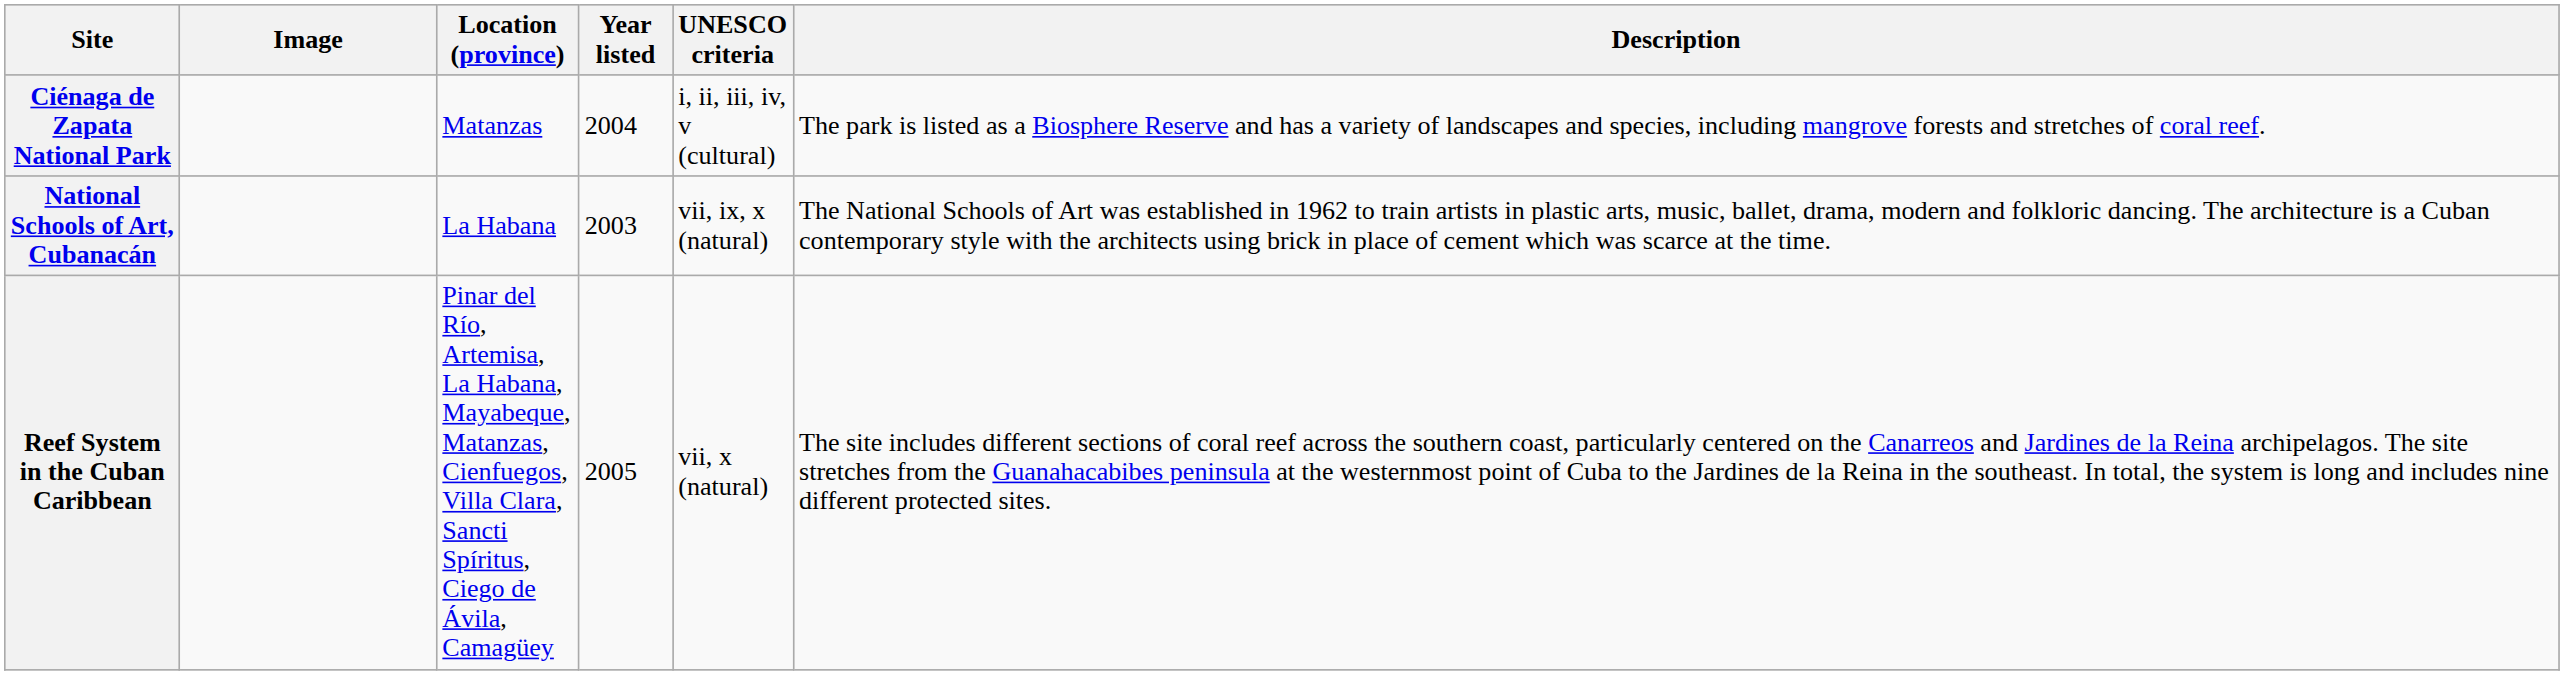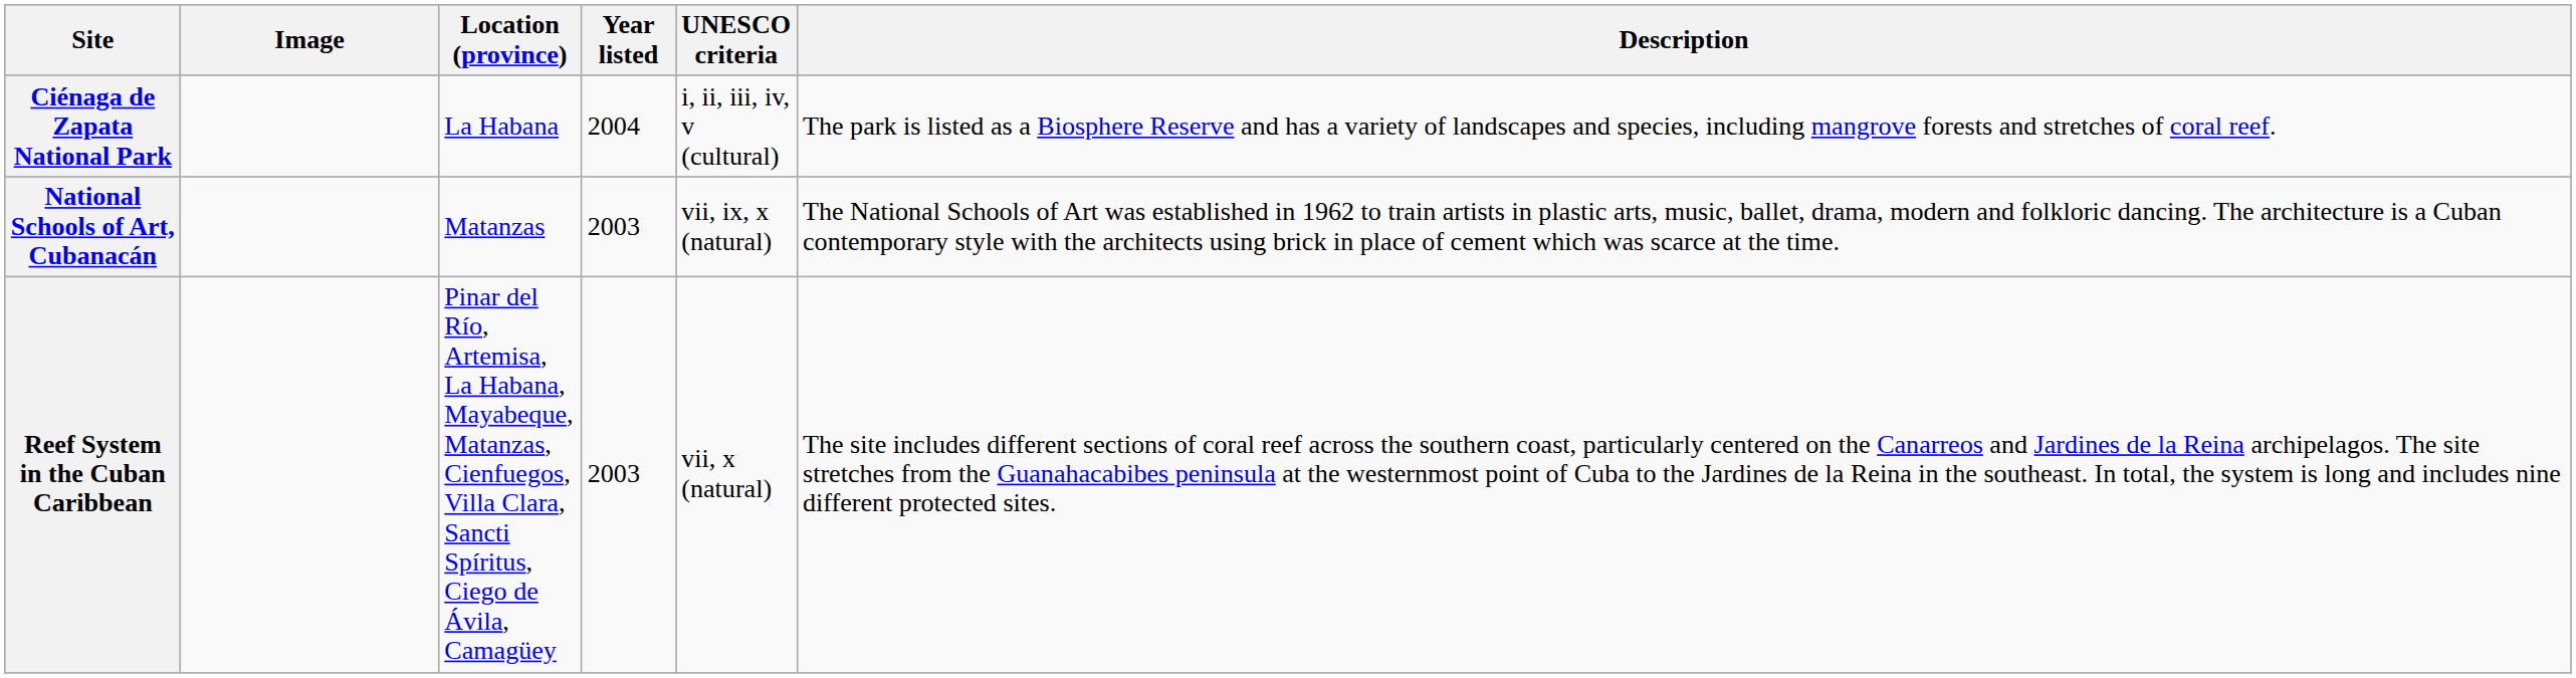Ciénaga de Zapata National Park | Location (province): Matanzas -> La Habana
National Schools of Art, Cubanacán | Location (province): La Habana -> Matanzas
Reef System in the Cuban Caribbean | Year listed: 2005 -> 2003
